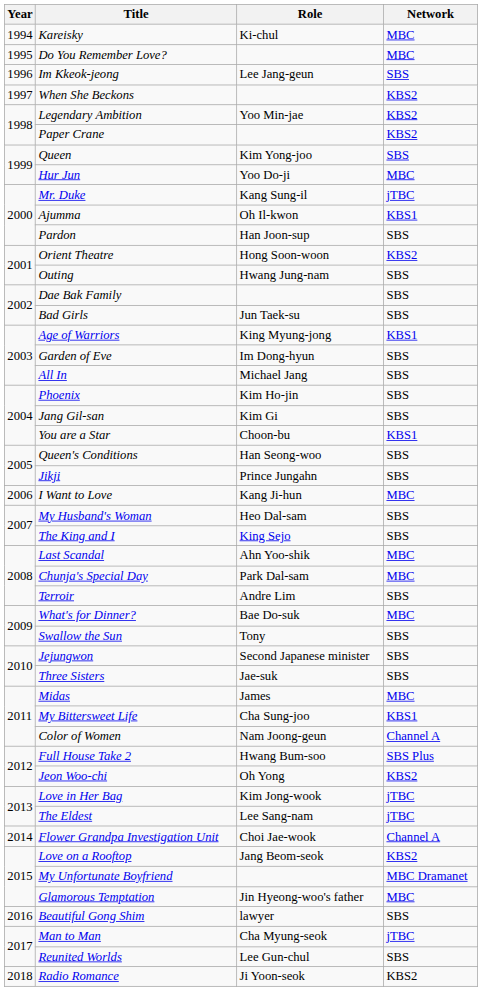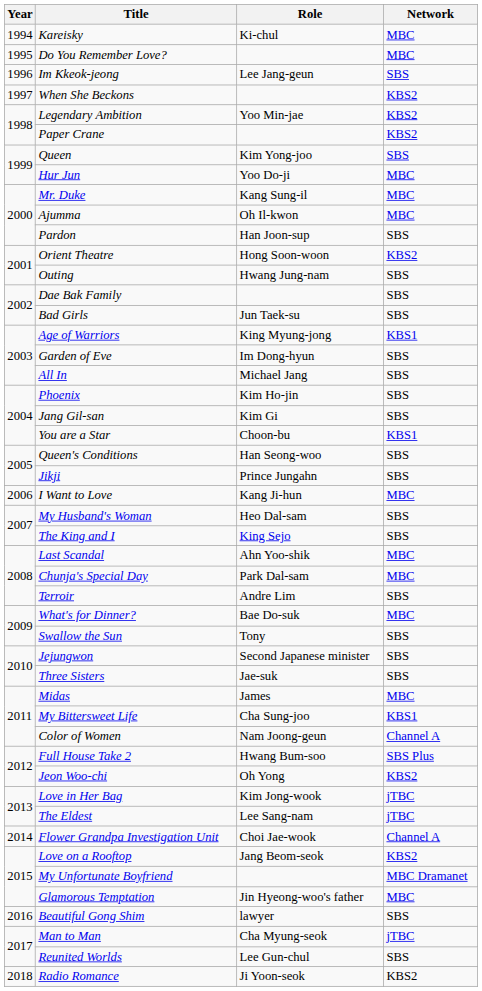Mr. Duke | Network: jTBC -> MBC
Ajumma | Network: KBS1 -> MBC
